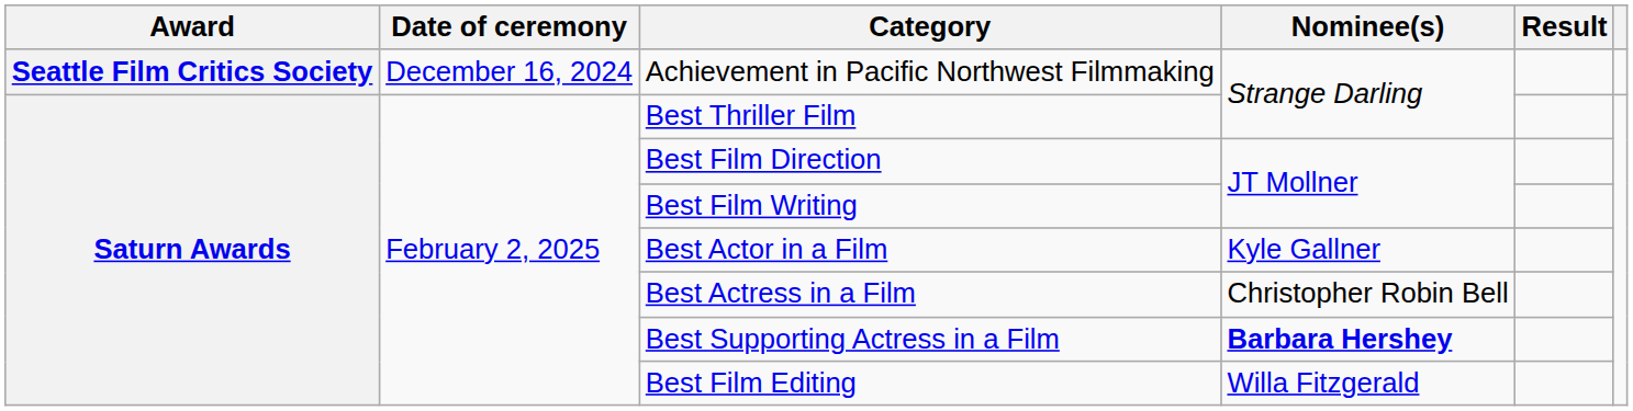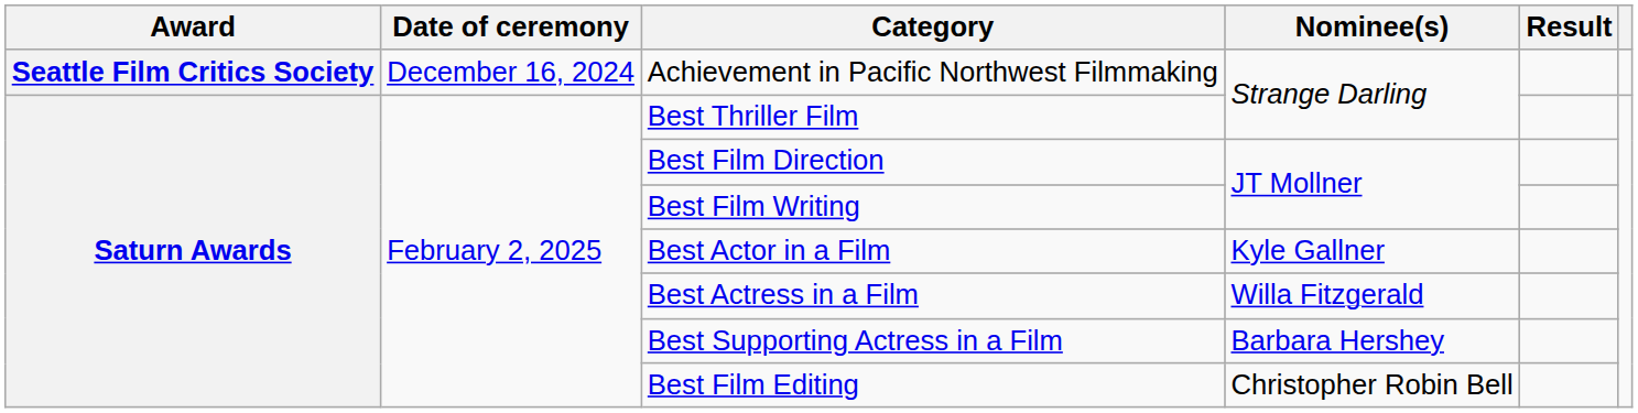Best Actress in a Film | Nominee(s): Christopher Robin Bell -> Willa Fitzgerald
Best Supporting Actress in a Film | Nominee(s): bold -> normal
Best Film Editing | Nominee(s): Willa Fitzgerald -> Christopher Robin Bell
